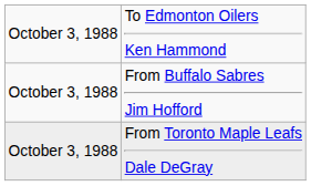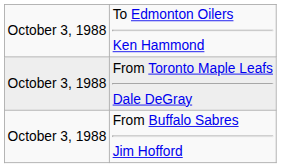rows swapped: From Toronto Maple Leafs Dale DeGray <-> From Buffalo Sabres Jim Hofford
